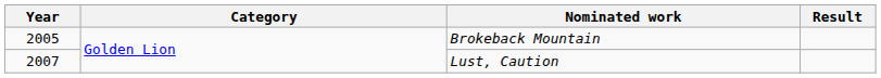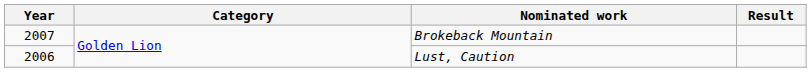Brokeback Mountain | Year: 2005 -> 2007
Lust, Caution | Year: 2007 -> 2006
